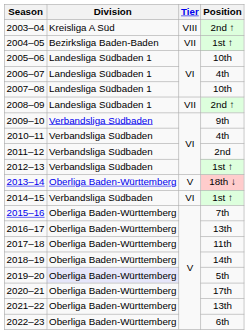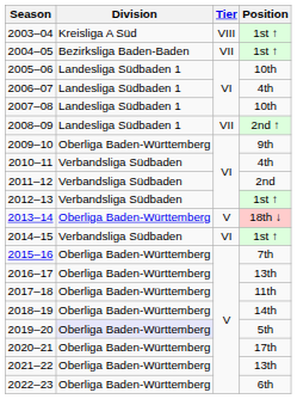2003–04 | Position: 2nd ↑ -> 1st ↑
2009–10 | Division: Verbandsliga Südbaden -> Oberliga Baden-Württemberg
